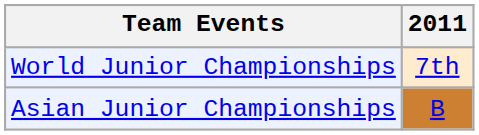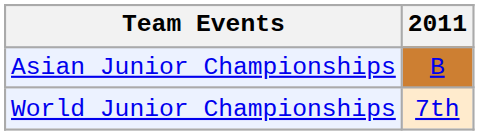rows swapped: Asian Junior Championships <-> World Junior Championships
